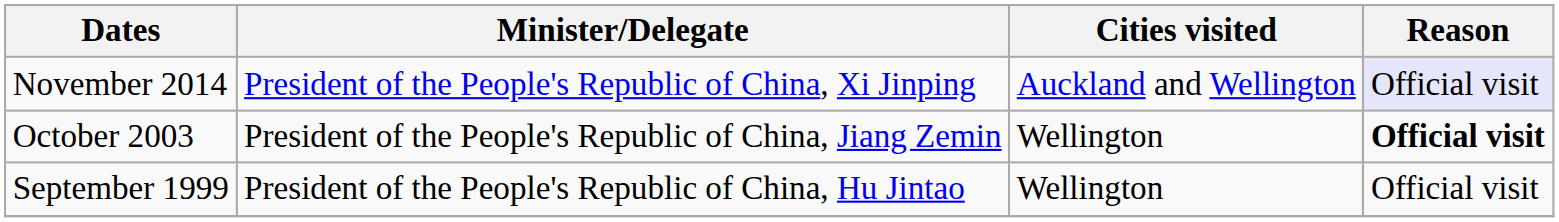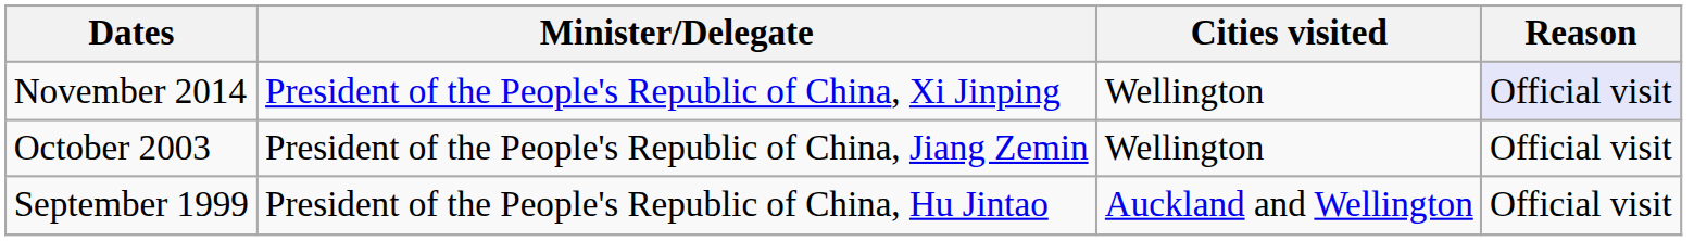November 2014 | Cities visited: Auckland and Wellington -> Wellington
October 2003 | Reason: bold -> normal
September 1999 | Cities visited: Wellington -> Auckland and Wellington
